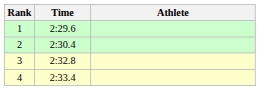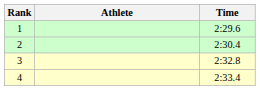columns swapped: Athlete <-> Time
